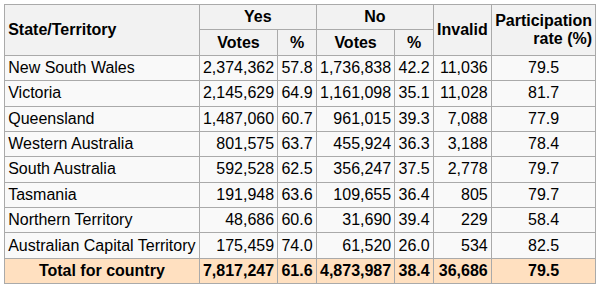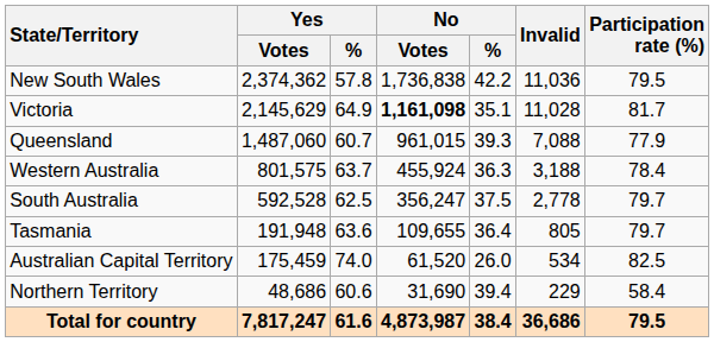Victoria | No / Votes: normal -> bold
rows swapped: Australian Capital Territory <-> Northern Territory
